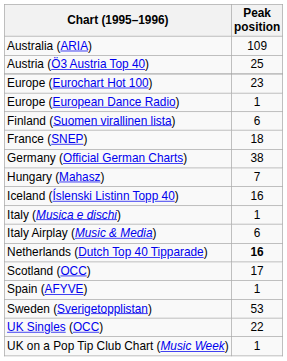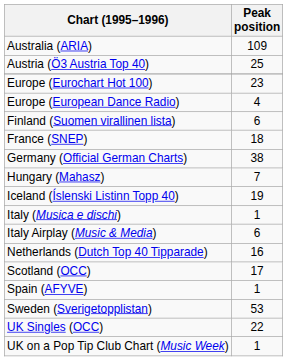Europe (European Dance Radio) | Peak position: 1 -> 4
Iceland (Íslenski Listinn Topp 40) | Peak position: 16 -> 19
Netherlands (Dutch Top 40 Tipparade) | Peak position: bold -> normal
